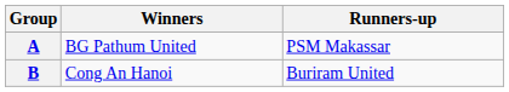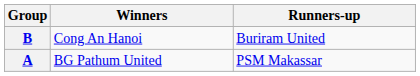rows swapped: A <-> B
